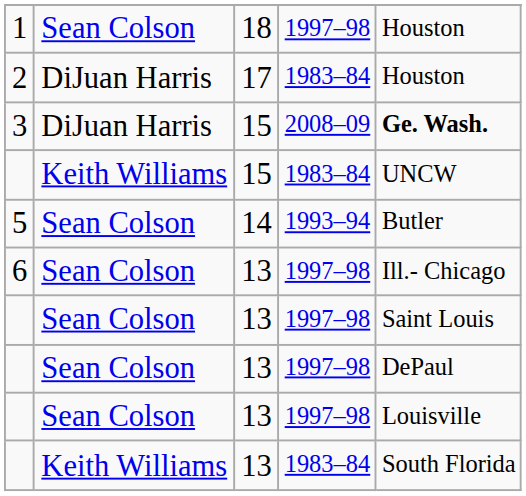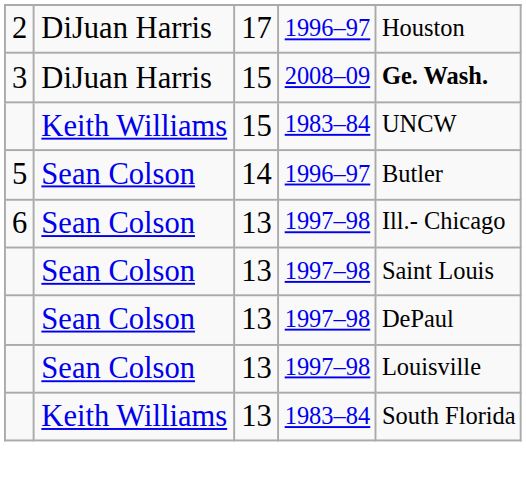- row: 1 | Sean Colson | 18 | 1997–98 | Houston
2 | column 4: 1983–84 -> 1996–97
5 | column 4: 1993–94 -> 1996–97
